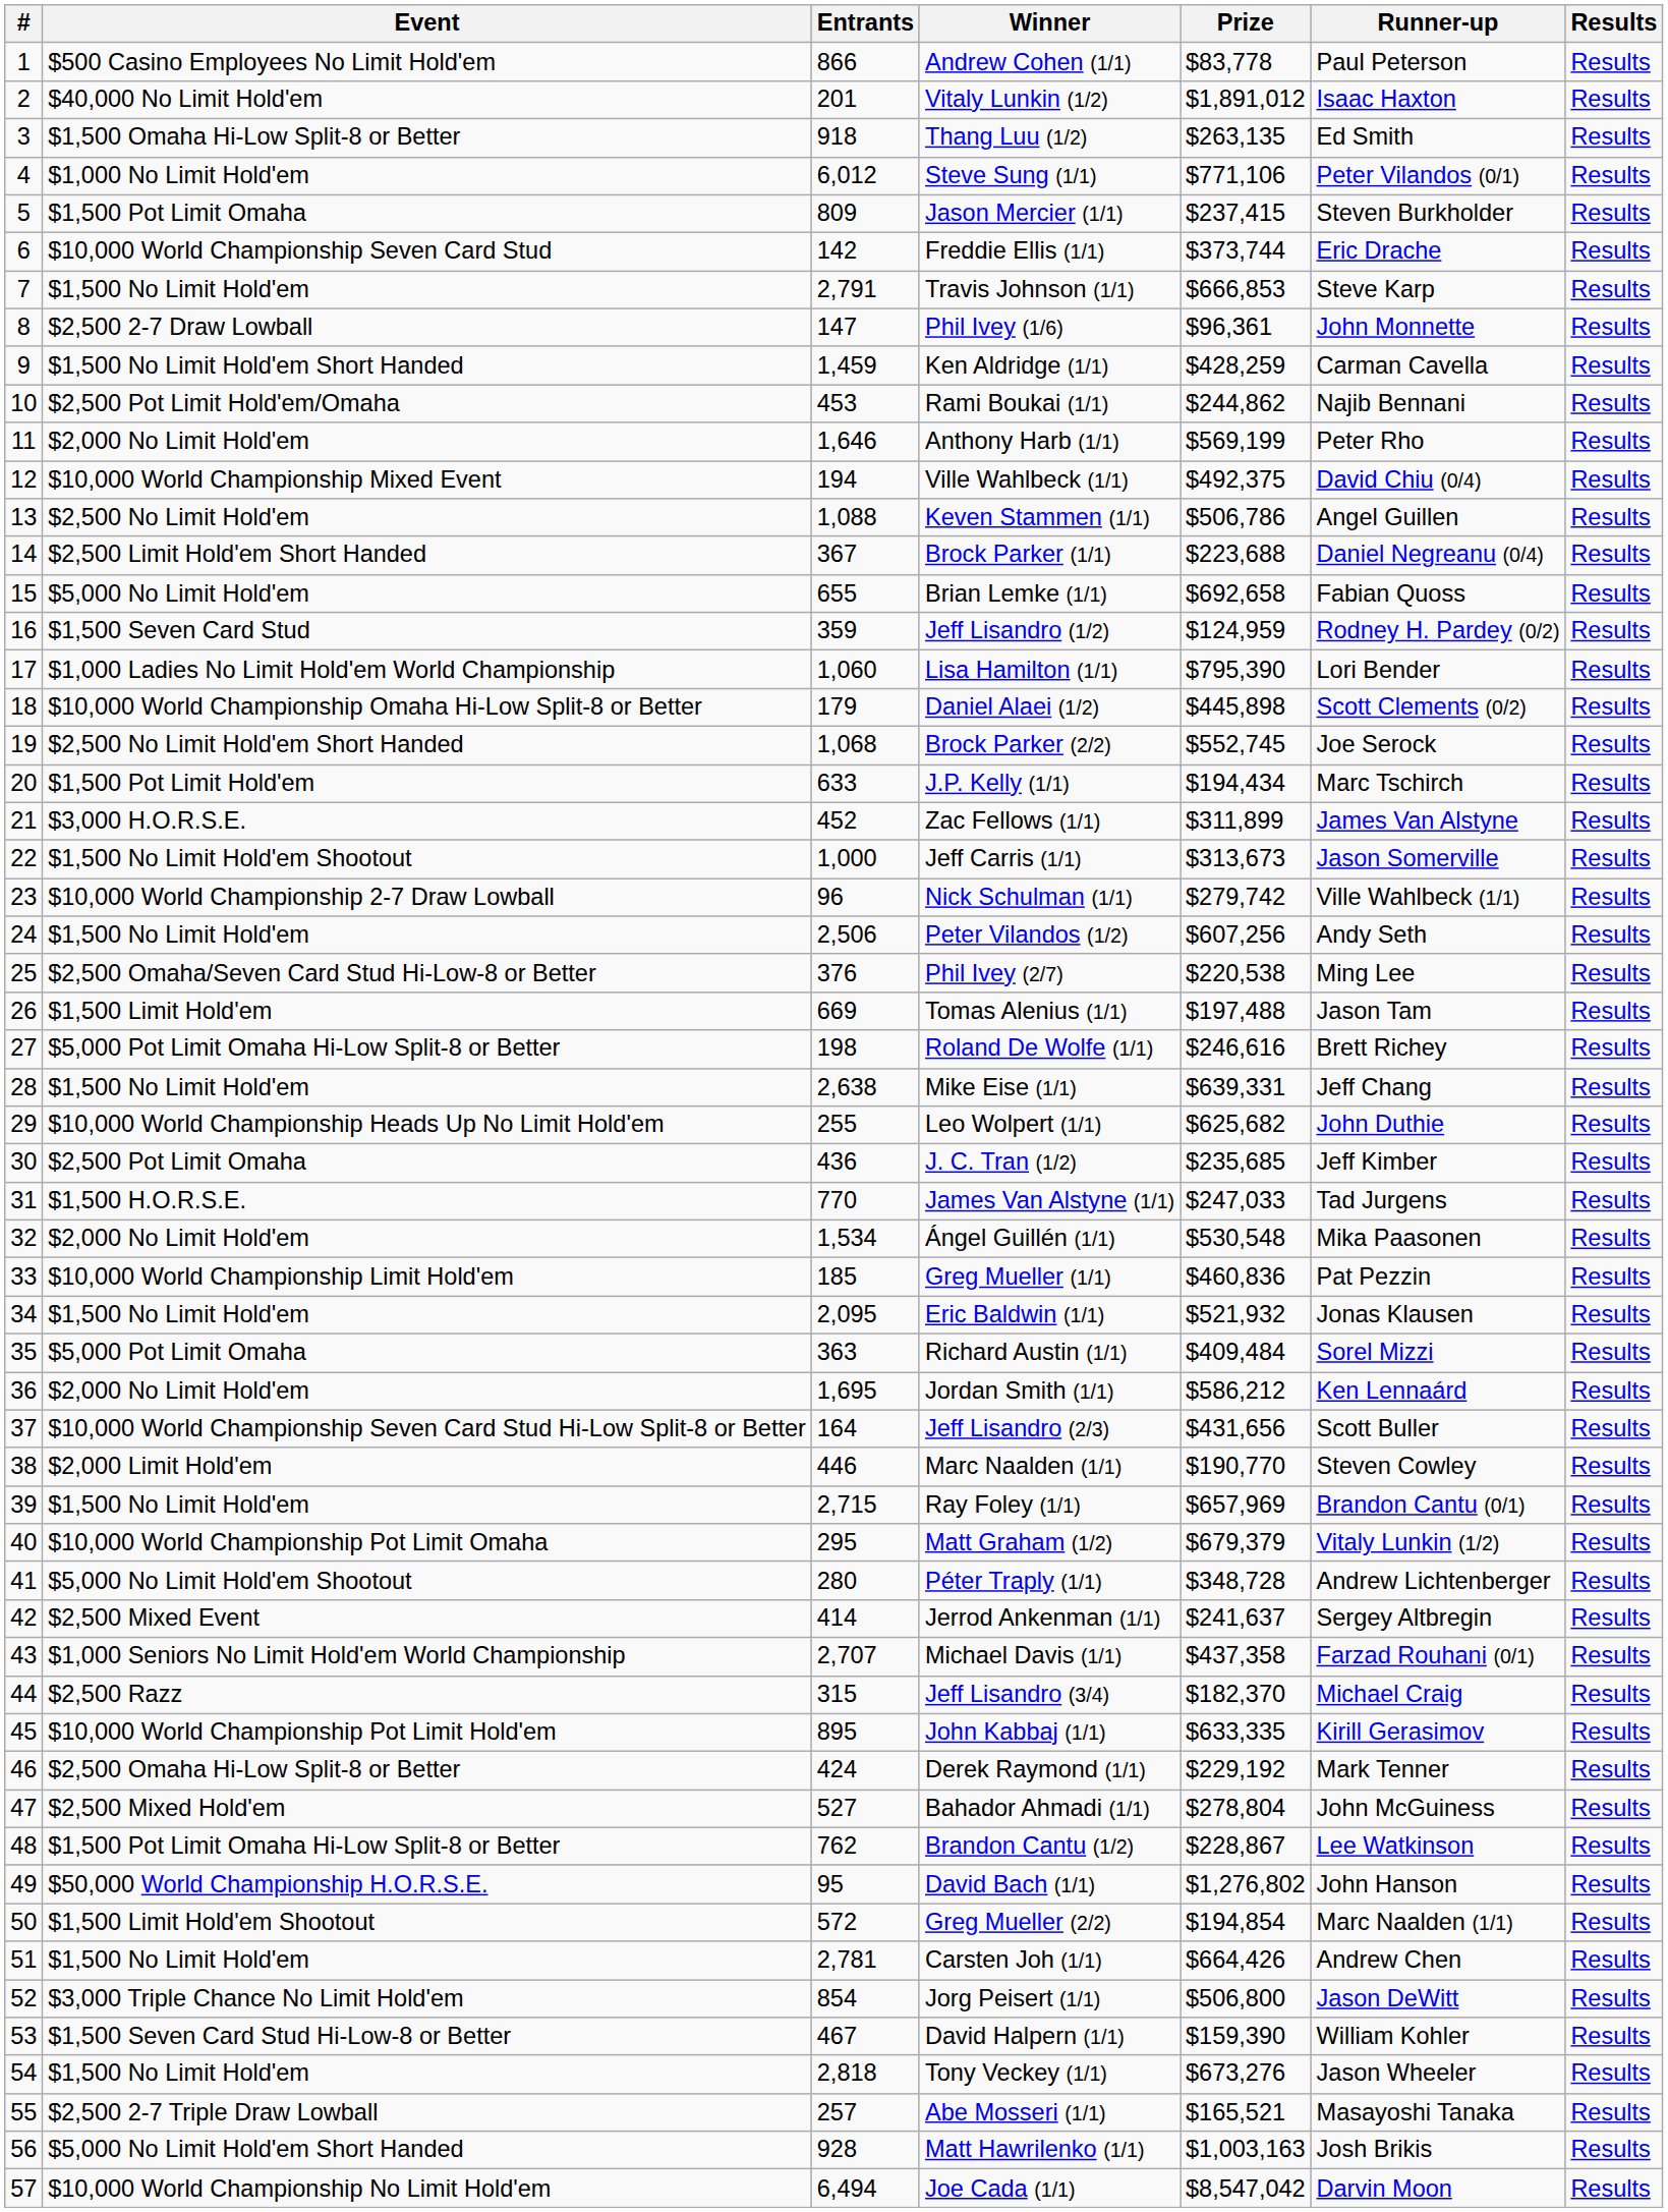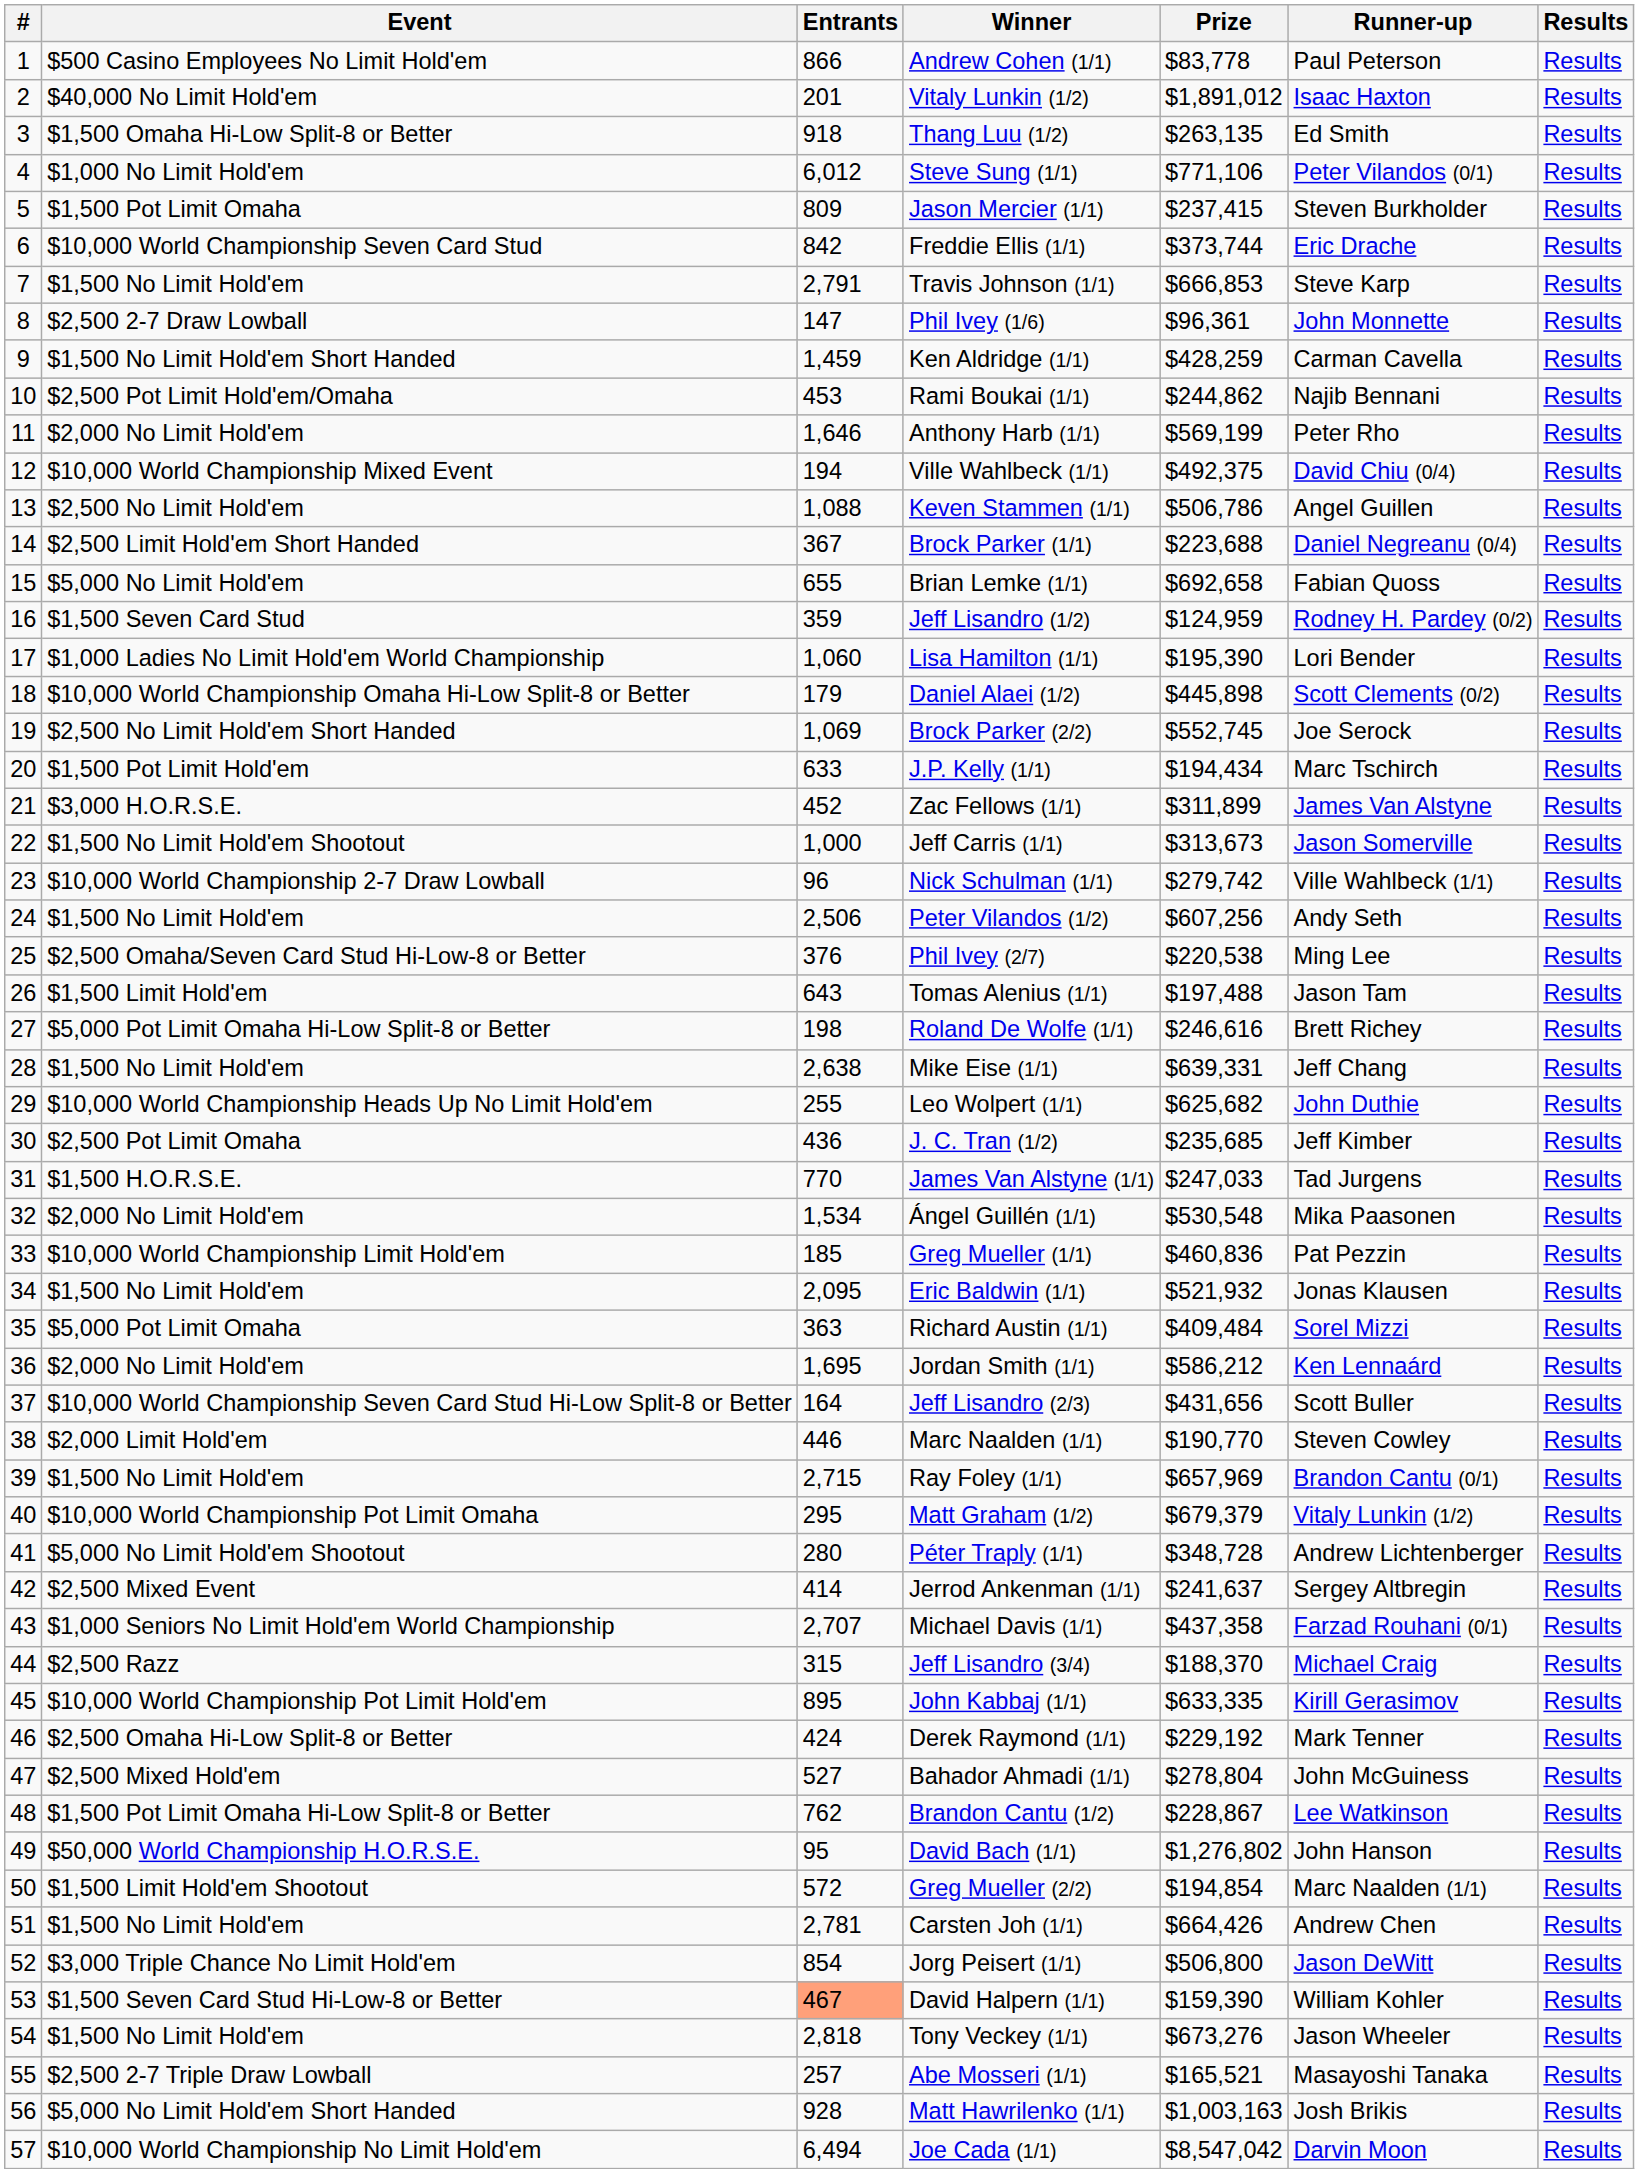Freddie Ellis (1/1) | Entrants: 142 -> 842
Lisa Hamilton (1/1) | Prize: $795,390 -> $195,390
Brock Parker (2/2) | Entrants: 1,068 -> 1,069
Tomas Alenius (1/1) | Entrants: 669 -> 643
Jeff Lisandro (3/4) | Prize: $182,370 -> $188,370
David Halpern (1/1) | Entrants: no background -> lightsalmon background
